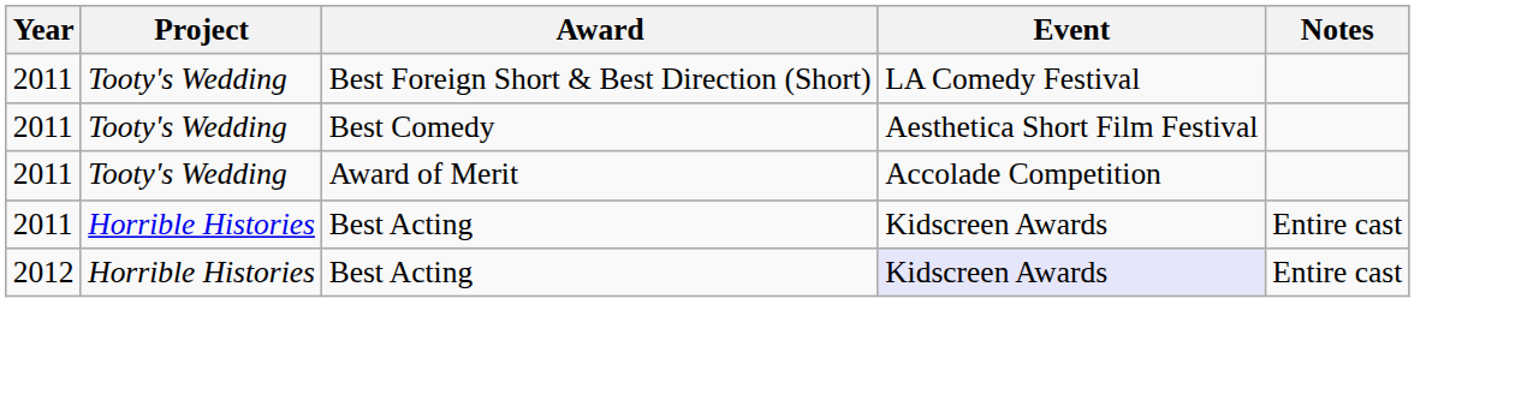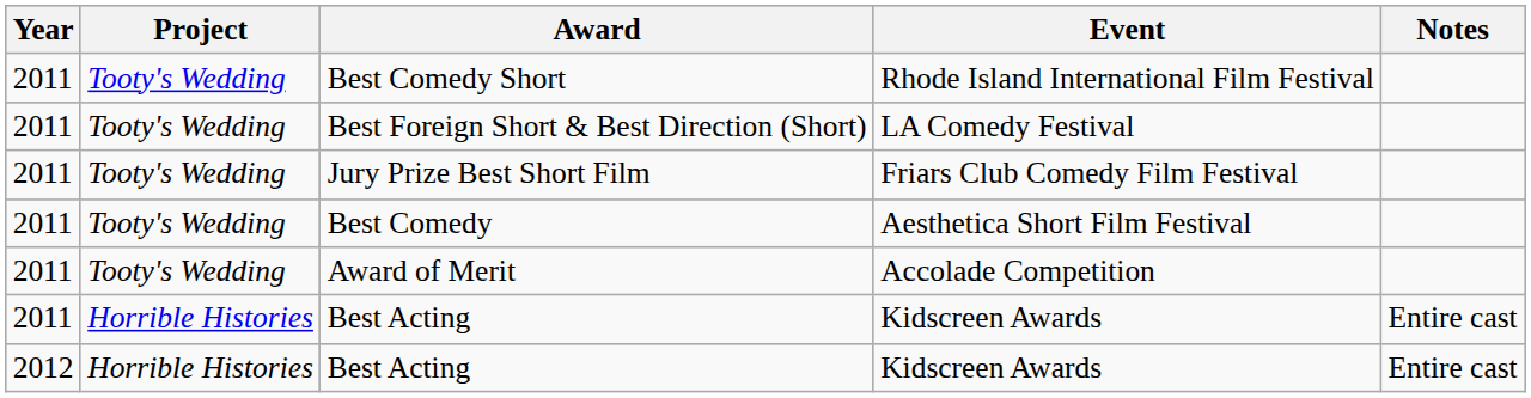+ row: 2011 | Tooty's Wedding | Best Comedy Short | Rhode Island International Film Festival
+ row: 2011 | Tooty's Wedding | Jury Prize Best Short Film | Friars Club Comedy Film Festival
2012 / Best Acting | Event: lavender background -> no background
